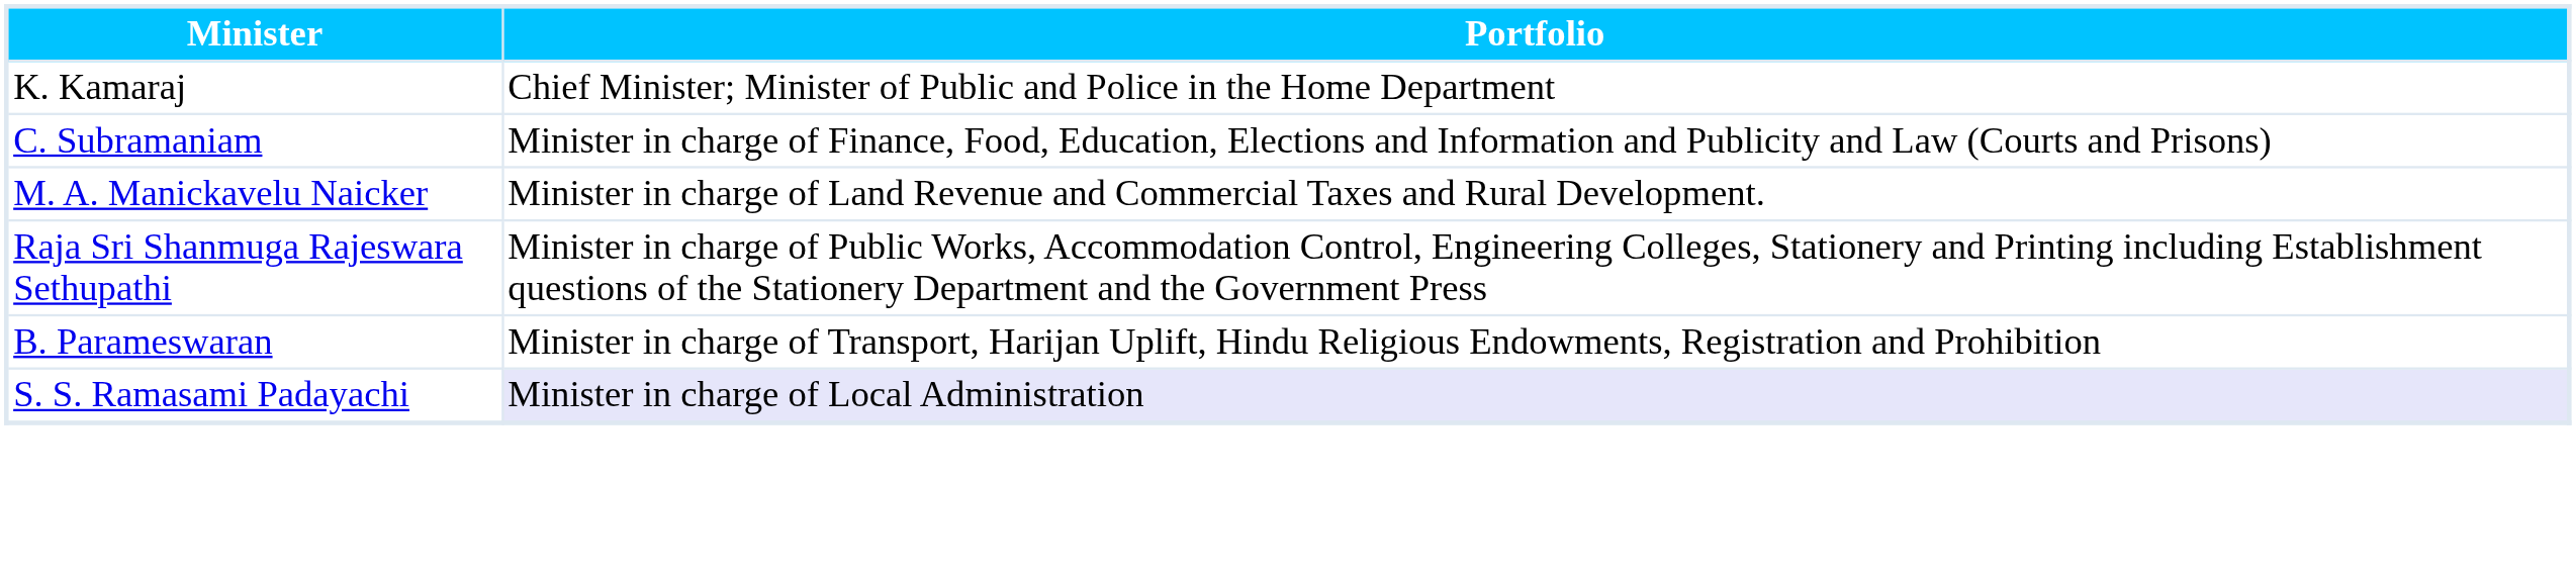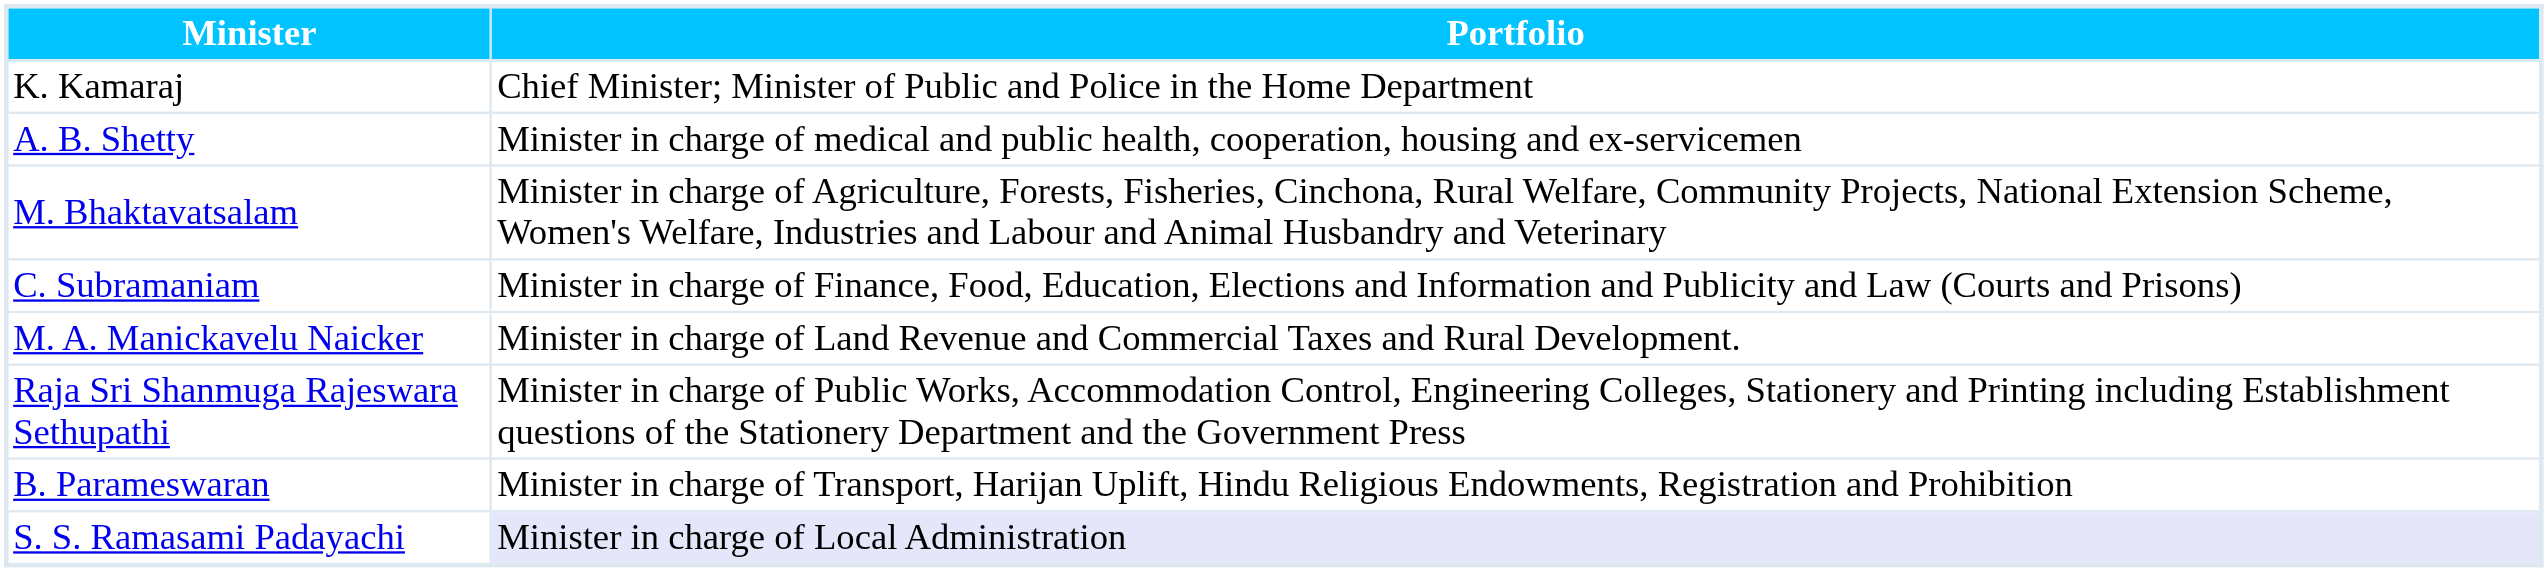+ row: A. B. Shetty | Minister in charge of medical and public health, cooperation, housing and ex-servicemen
+ row: M. Bhaktavatsalam | Minister in charge of Agriculture, Forests, Fisheries, Cinchona, Rural Welfare, Community Projects, National Extension Scheme, Women's Welfare, Industries and Labour and Animal Husbandry and Veterinary
